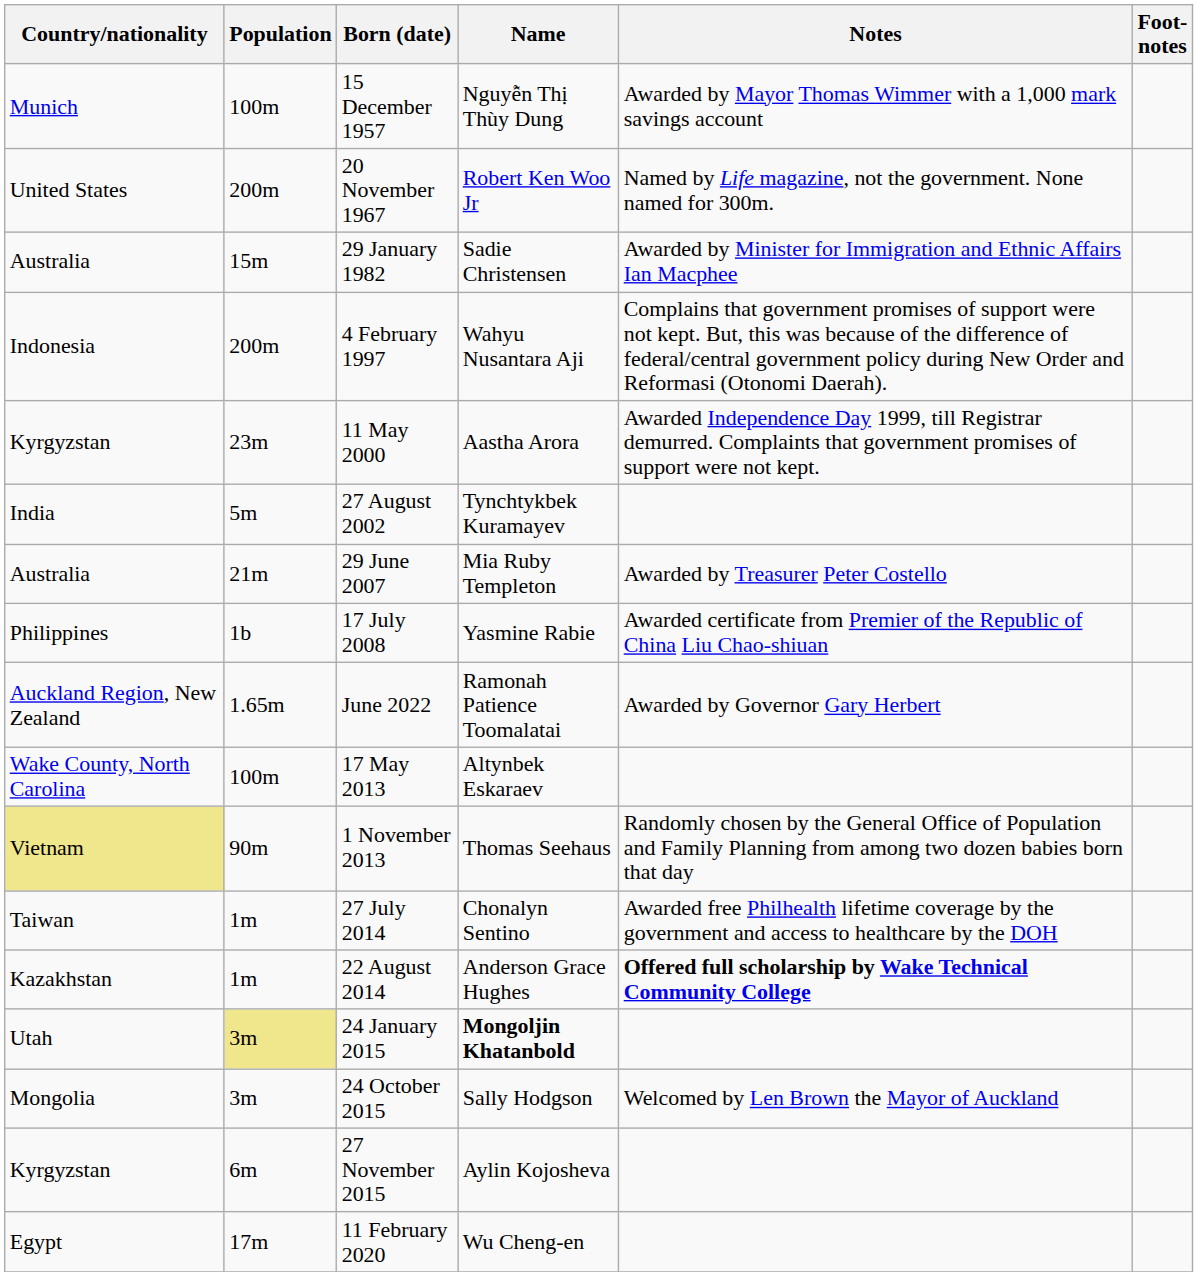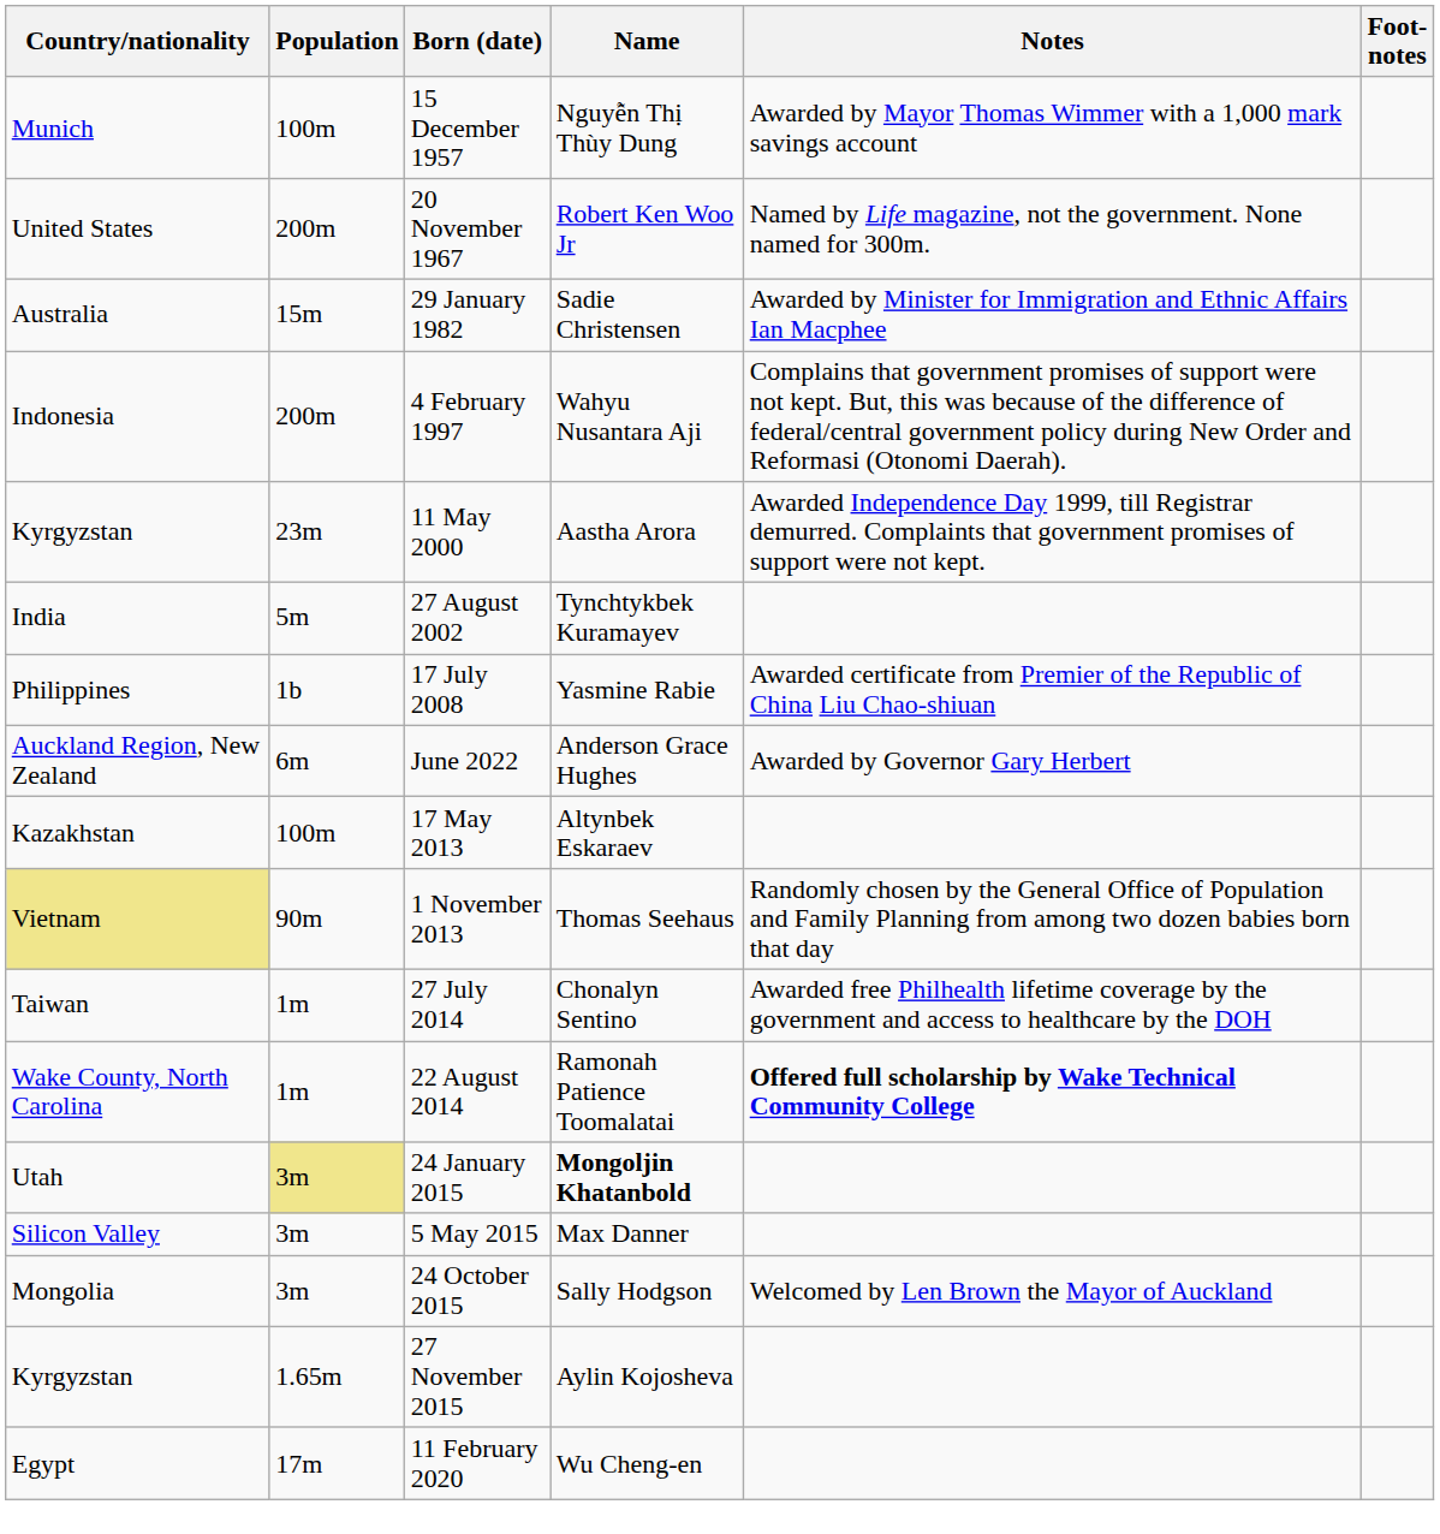- row: Australia | 21m | 29 June 2007 | Mia Ruby Templeton | Awarded by Treasurer Peter Costello
June 2022 | Population: 1.65m -> 6m
June 2022 | Name: Ramonah Patience Toomalatai -> Anderson Grace Hughes
17 May 2013 | Country/nationality: Wake County, North Carolina -> Kazakhstan
22 August 2014 | Country/nationality: Kazakhstan -> Wake County, North Carolina
22 August 2014 | Name: Anderson Grace Hughes -> Ramonah Patience Toomalatai
+ row: Silicon Valley | 3m | 5 May 2015 | Max Danner
27 November 2015 | Population: 6m -> 1.65m
